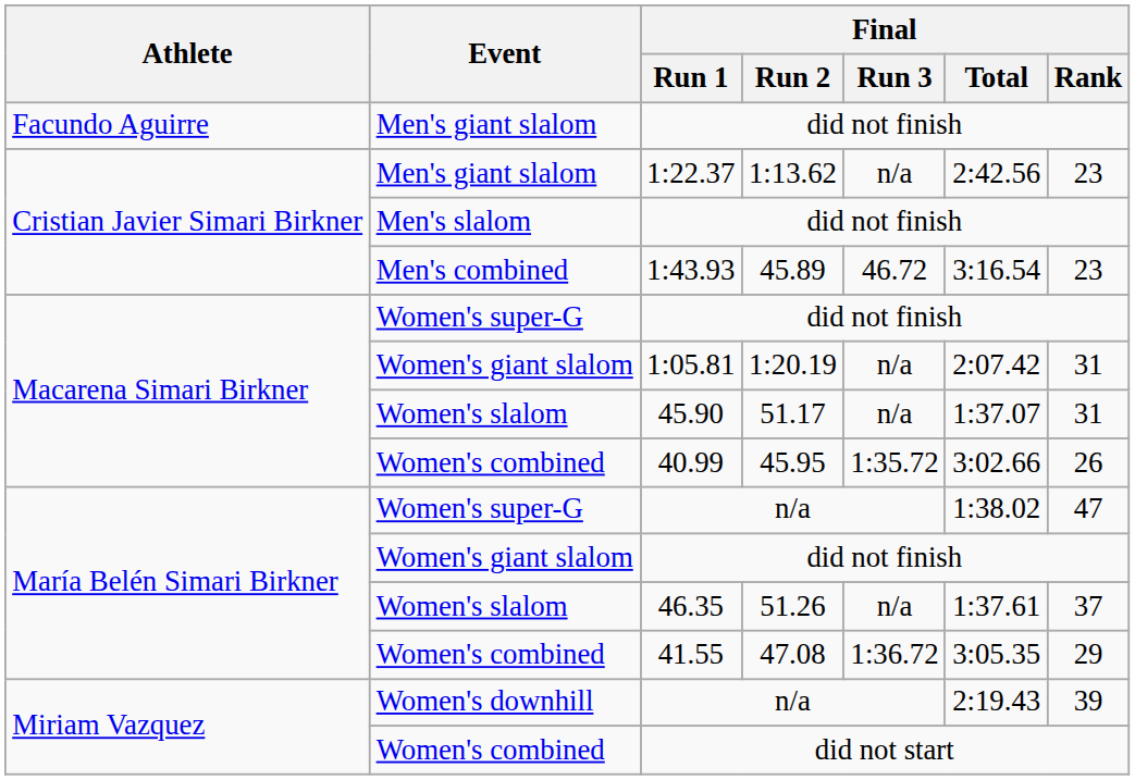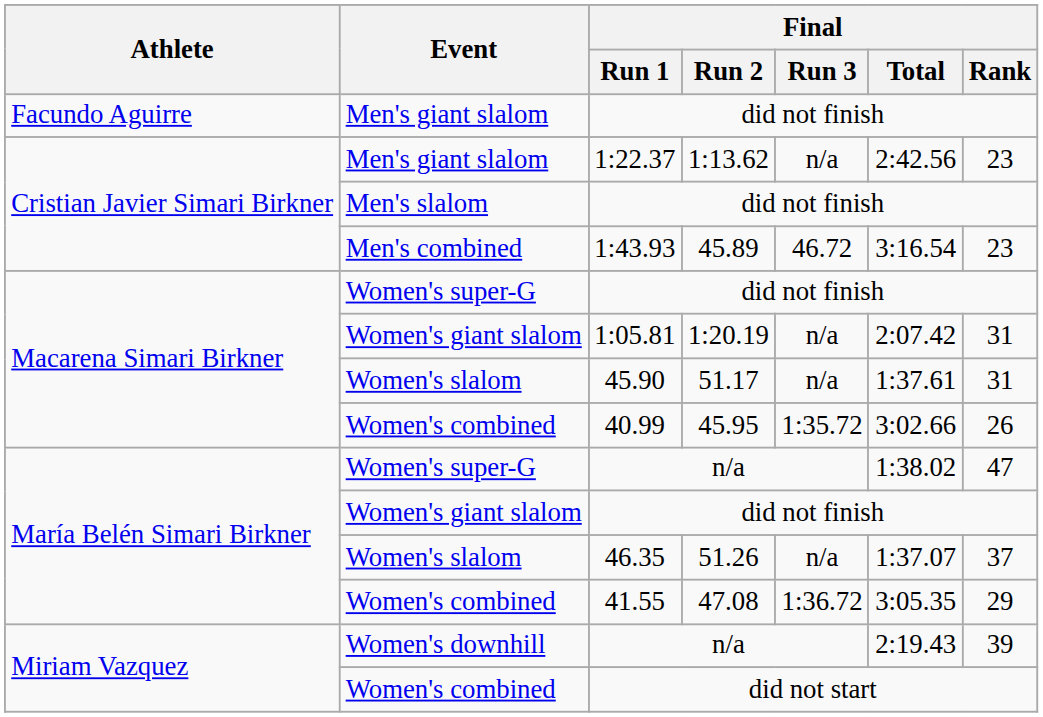45.90 | Final / Total: 1:37.07 -> 1:37.61
46.35 | Final / Total: 1:37.61 -> 1:37.07
